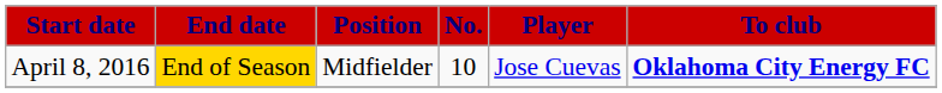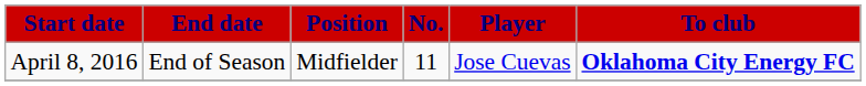April 8, 2016 | End date: gold background -> no background
April 8, 2016 | No.: 10 -> 11
